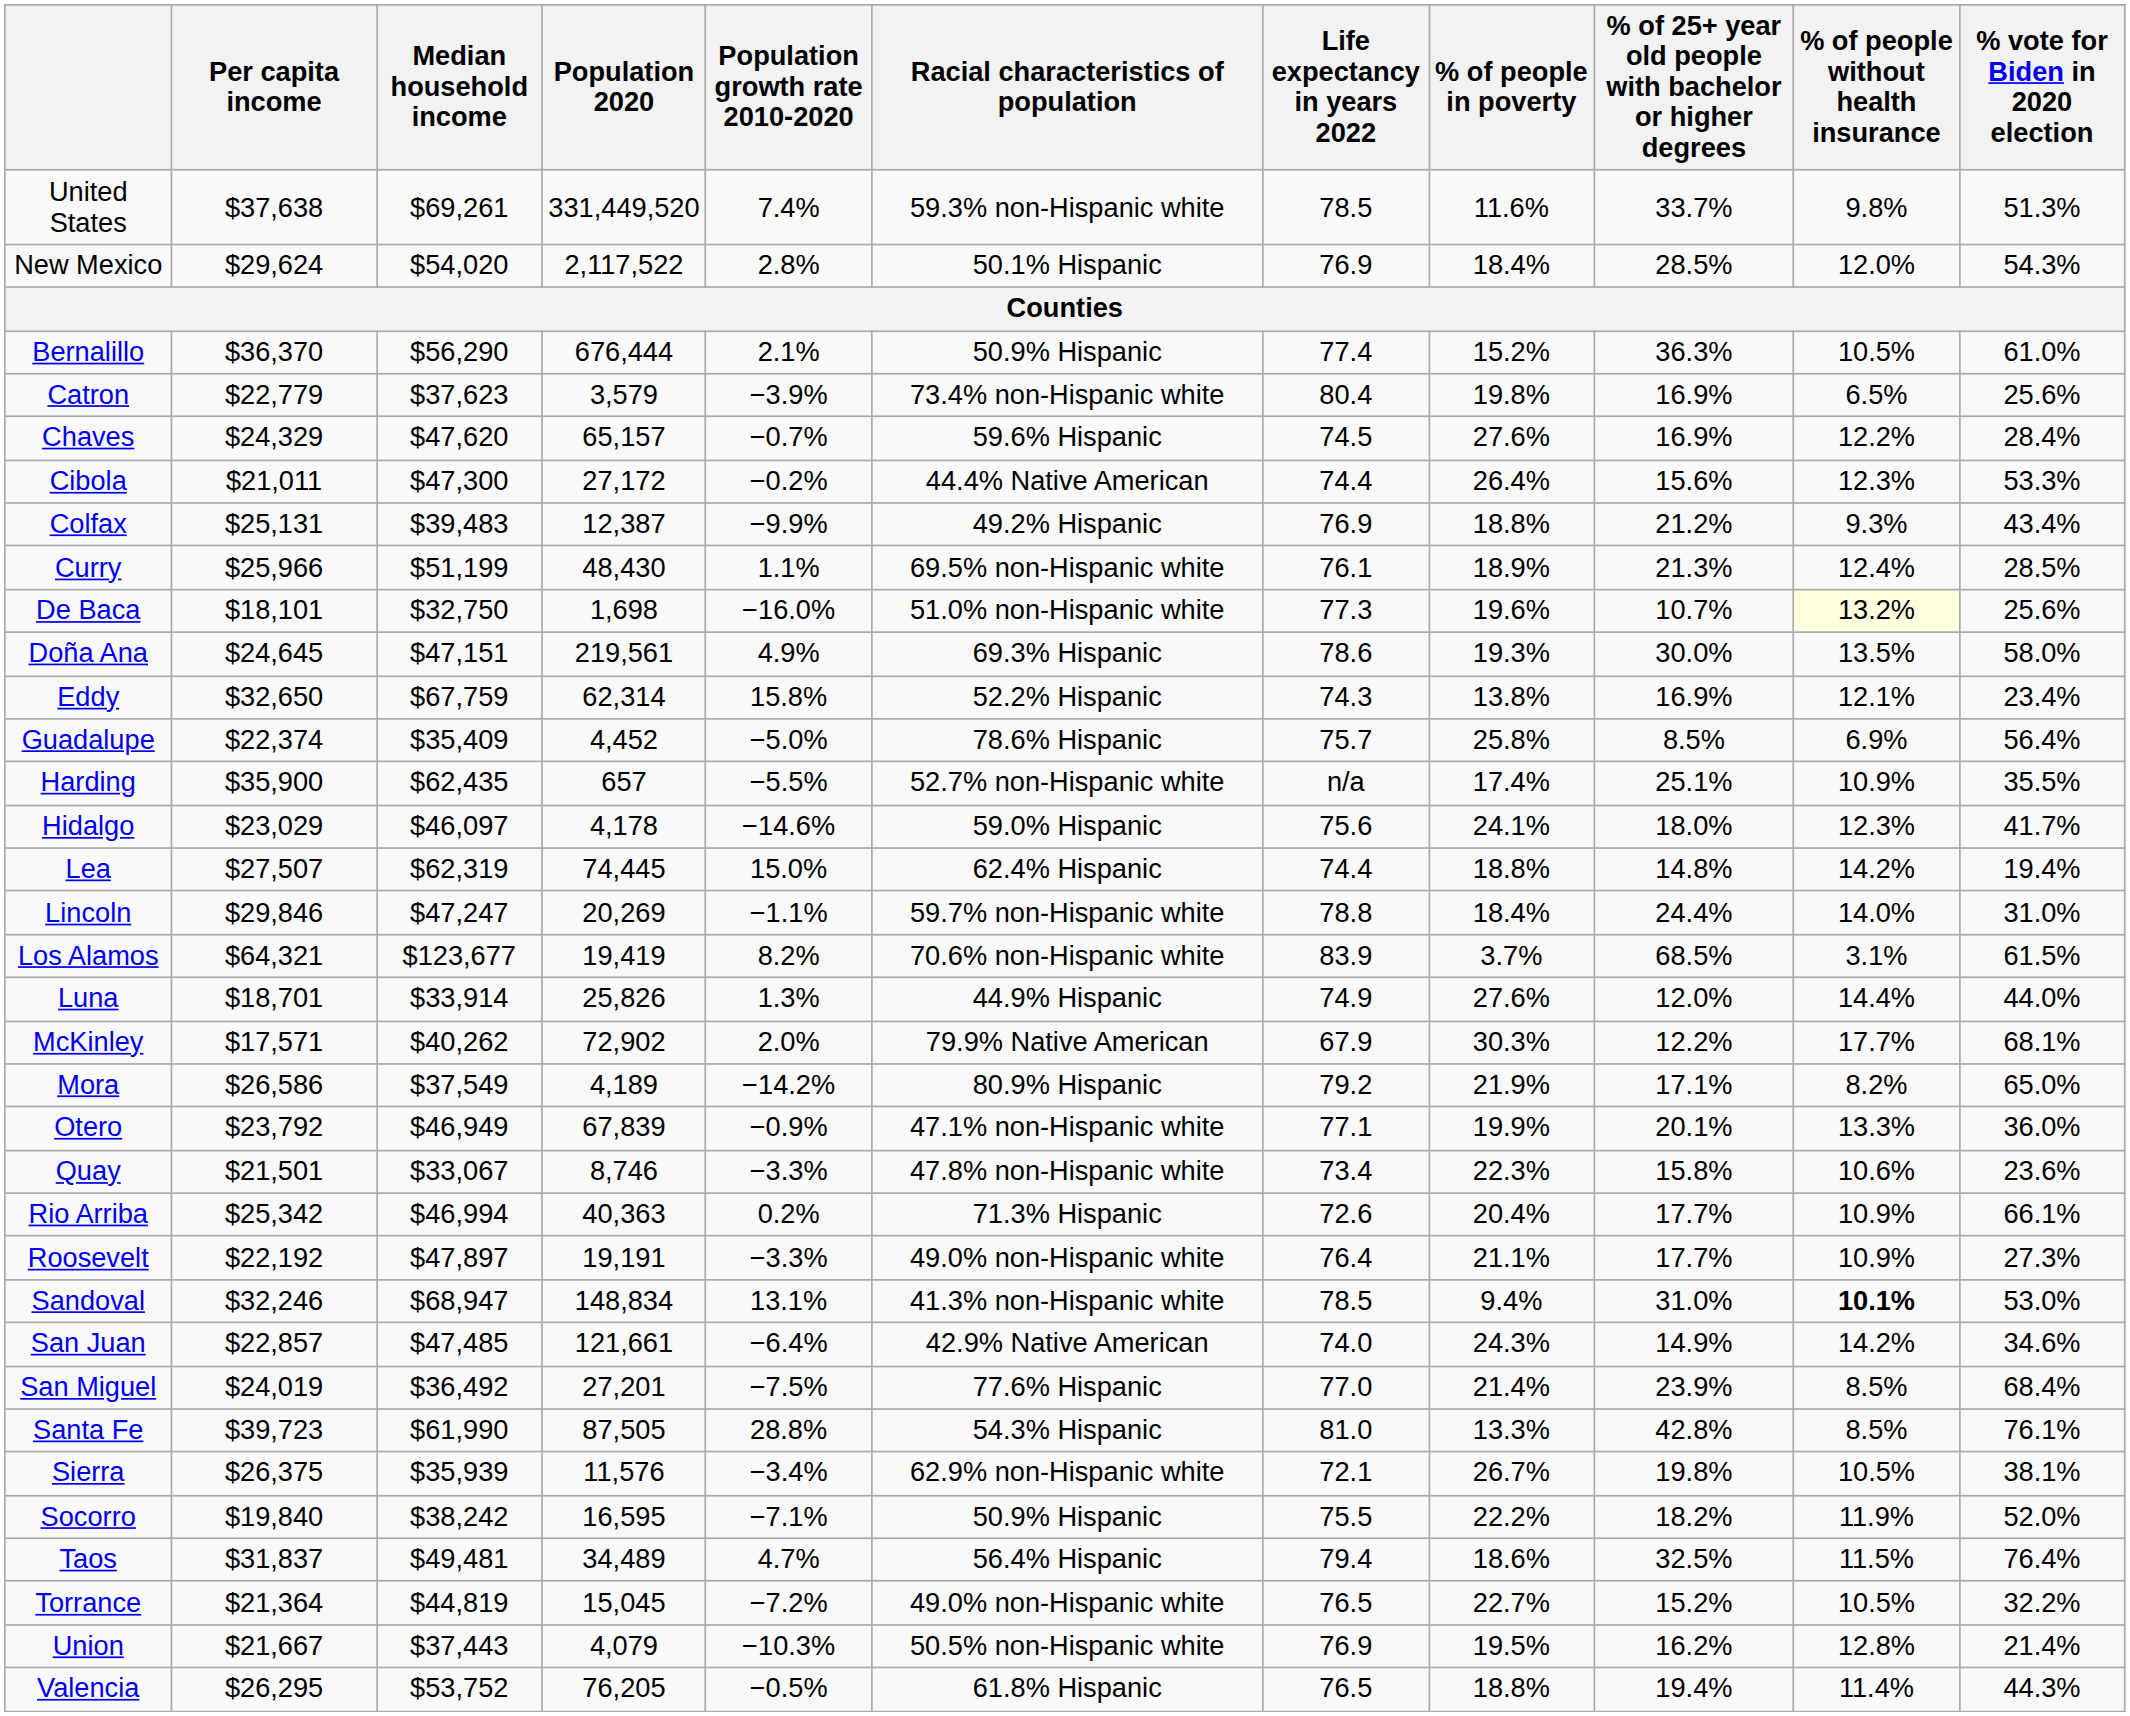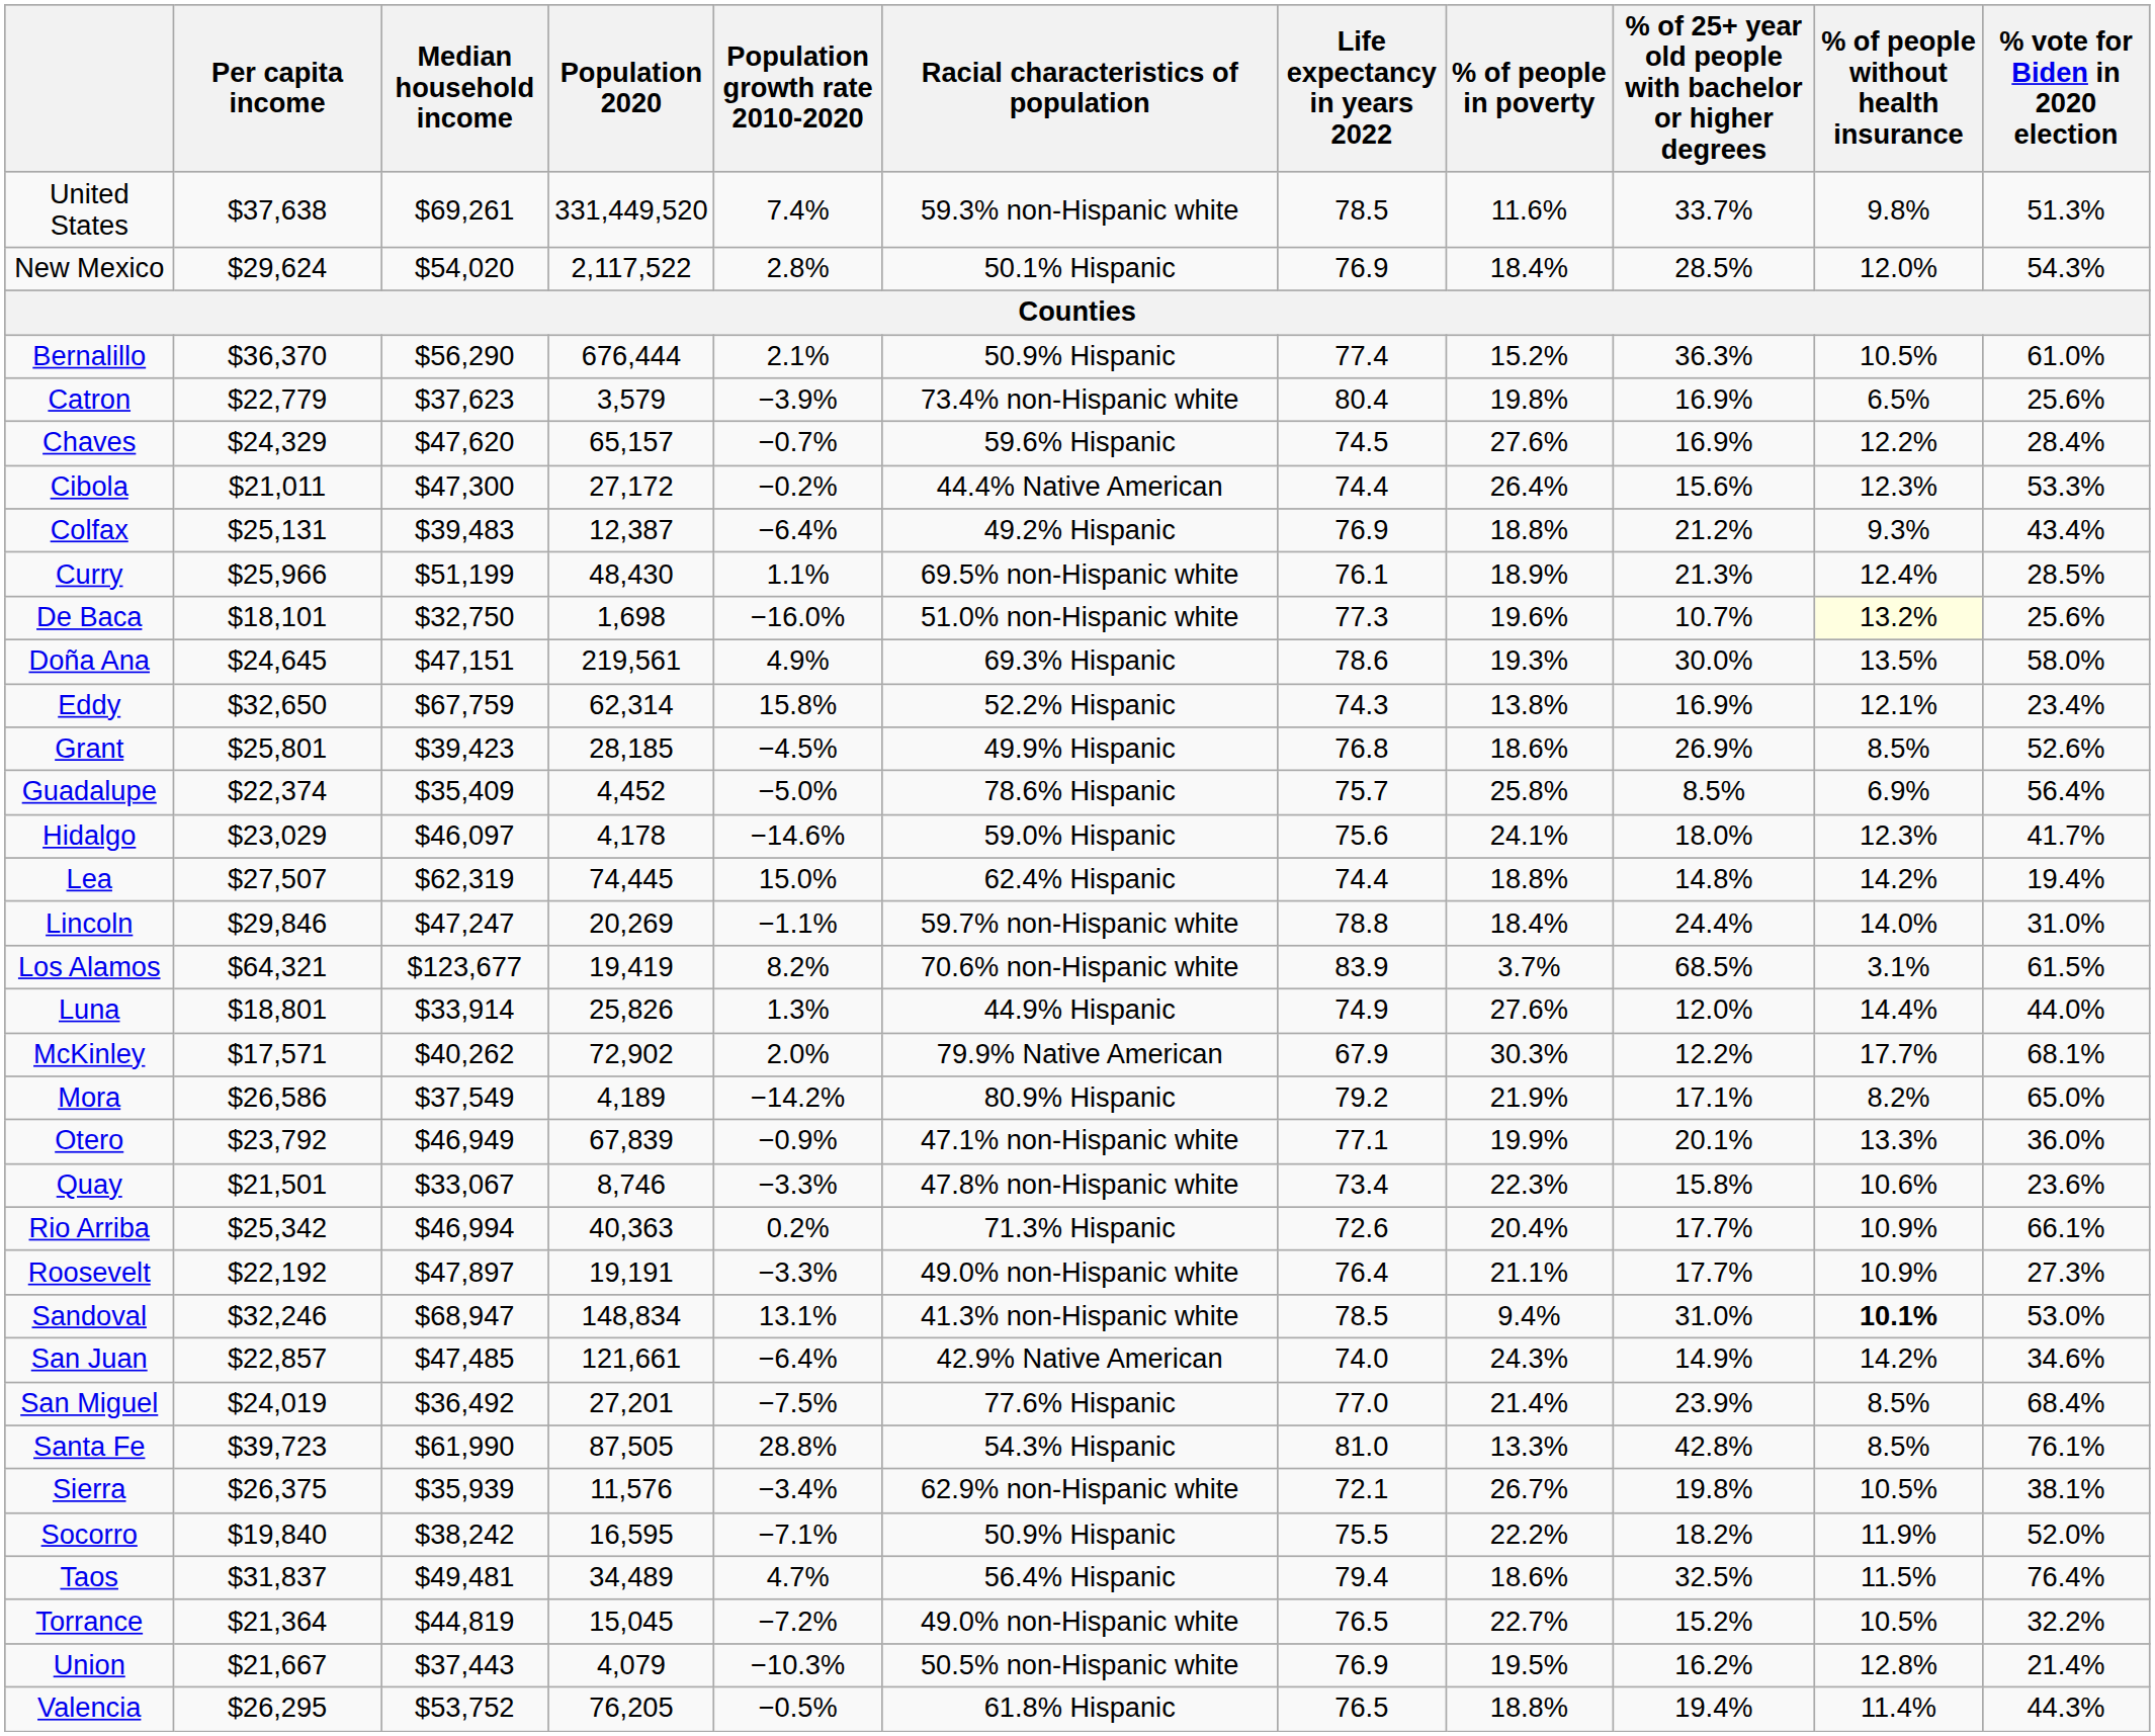Colfax | Population growth rate 2010-2020: −9.9% -> −6.4%
+ row: Grant | $25,801 | $39,423 | 28,185 | −4.5% | 49.9% Hispanic | 76.8 | 18.6% | 26.9% | 8.5% | 52.6%
- row: Harding | $35,900 | $62,435 | 657 | −5.5% | 52.7% non-Hispanic white | n/a | 17.4% | 25.1% | 10.9% | 35.5%
Luna | Per capita income: $18,701 -> $18,801
